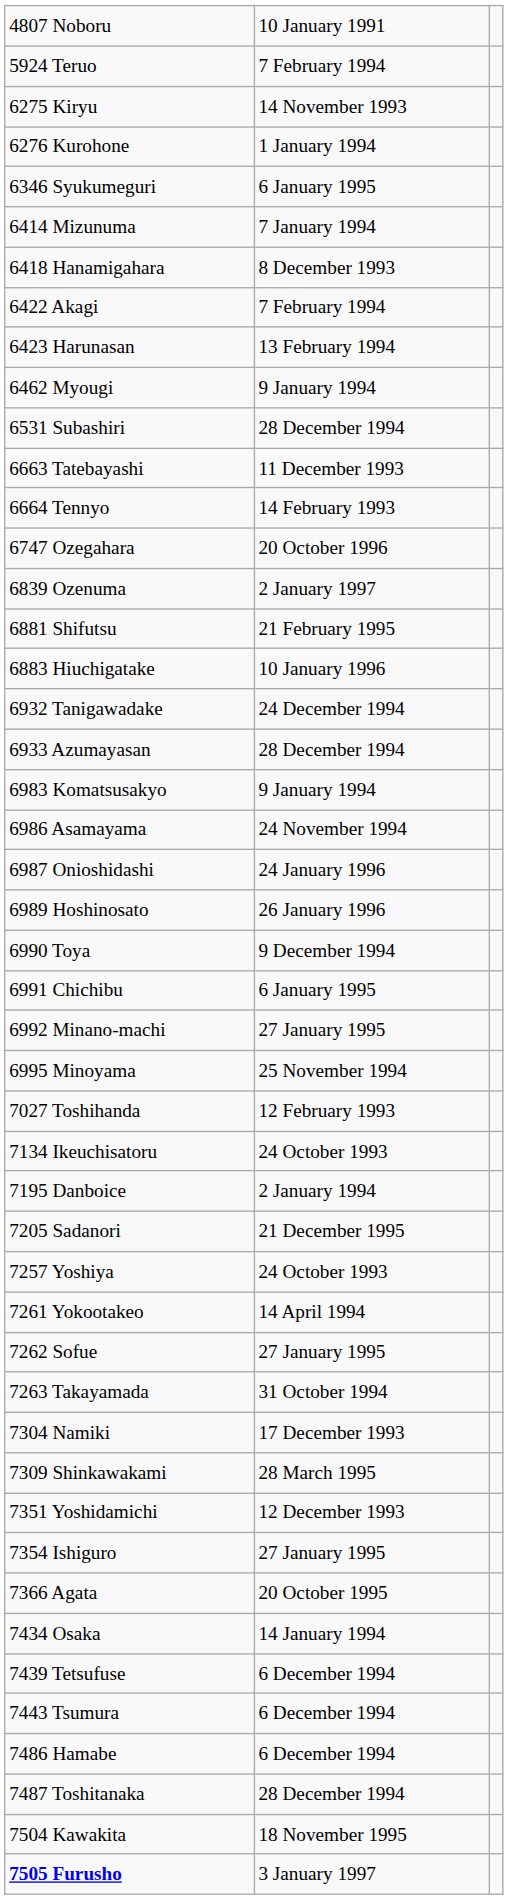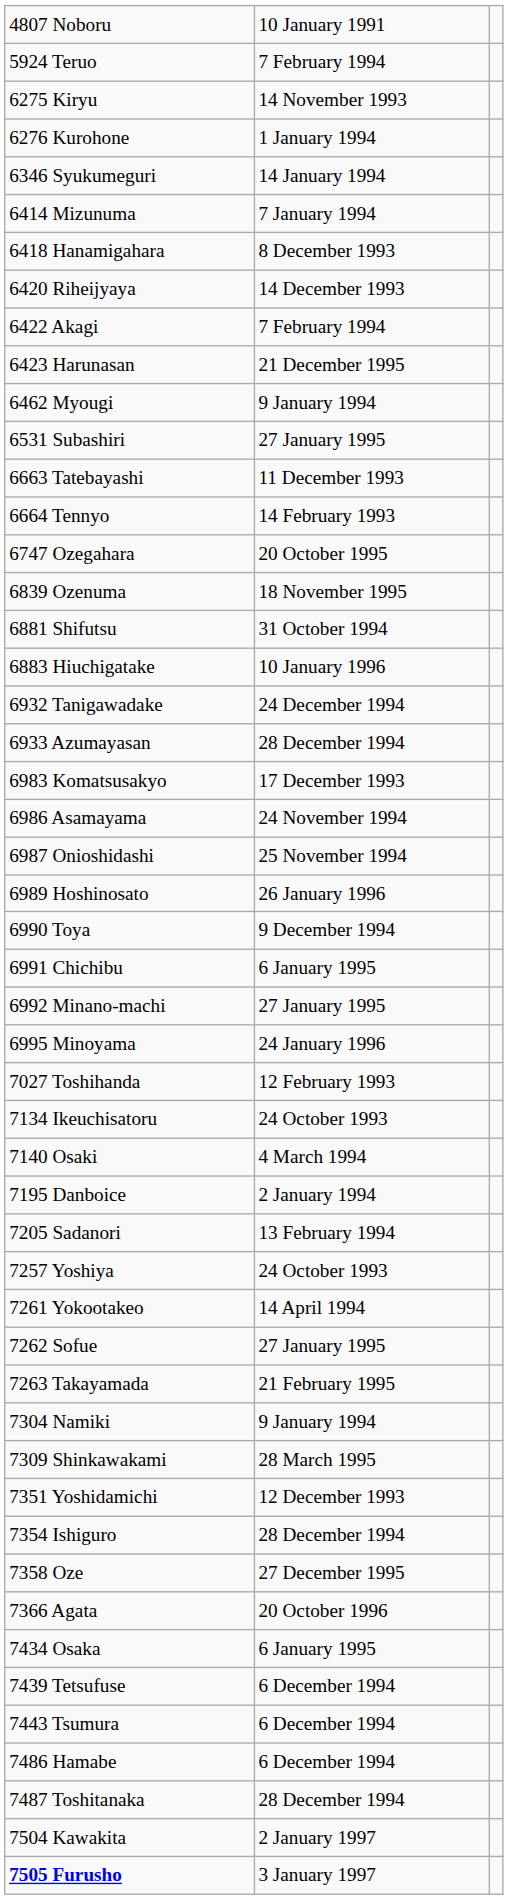6346 Syukumeguri | column 2: 6 January 1995 -> 14 January 1994
+ row: 6420 Riheijyaya | 14 December 1993
6423 Harunasan | column 2: 13 February 1994 -> 21 December 1995
6531 Subashiri | column 2: 28 December 1994 -> 27 January 1995
6747 Ozegahara | column 2: 20 October 1996 -> 20 October 1995
6839 Ozenuma | column 2: 2 January 1997 -> 18 November 1995
6881 Shifutsu | column 2: 21 February 1995 -> 31 October 1994
6983 Komatsusakyo | column 2: 9 January 1994 -> 17 December 1993
6987 Onioshidashi | column 2: 24 January 1996 -> 25 November 1994
6995 Minoyama | column 2: 25 November 1994 -> 24 January 1996
+ row: 7140 Osaki | 4 March 1994
7205 Sadanori | column 2: 21 December 1995 -> 13 February 1994
7263 Takayamada | column 2: 31 October 1994 -> 21 February 1995
7304 Namiki | column 2: 17 December 1993 -> 9 January 1994
7354 Ishiguro | column 2: 27 January 1995 -> 28 December 1994
+ row: 7358 Oze | 27 December 1995
7366 Agata | column 2: 20 October 1995 -> 20 October 1996
7434 Osaka | column 2: 14 January 1994 -> 6 January 1995
7504 Kawakita | column 2: 18 November 1995 -> 2 January 1997
